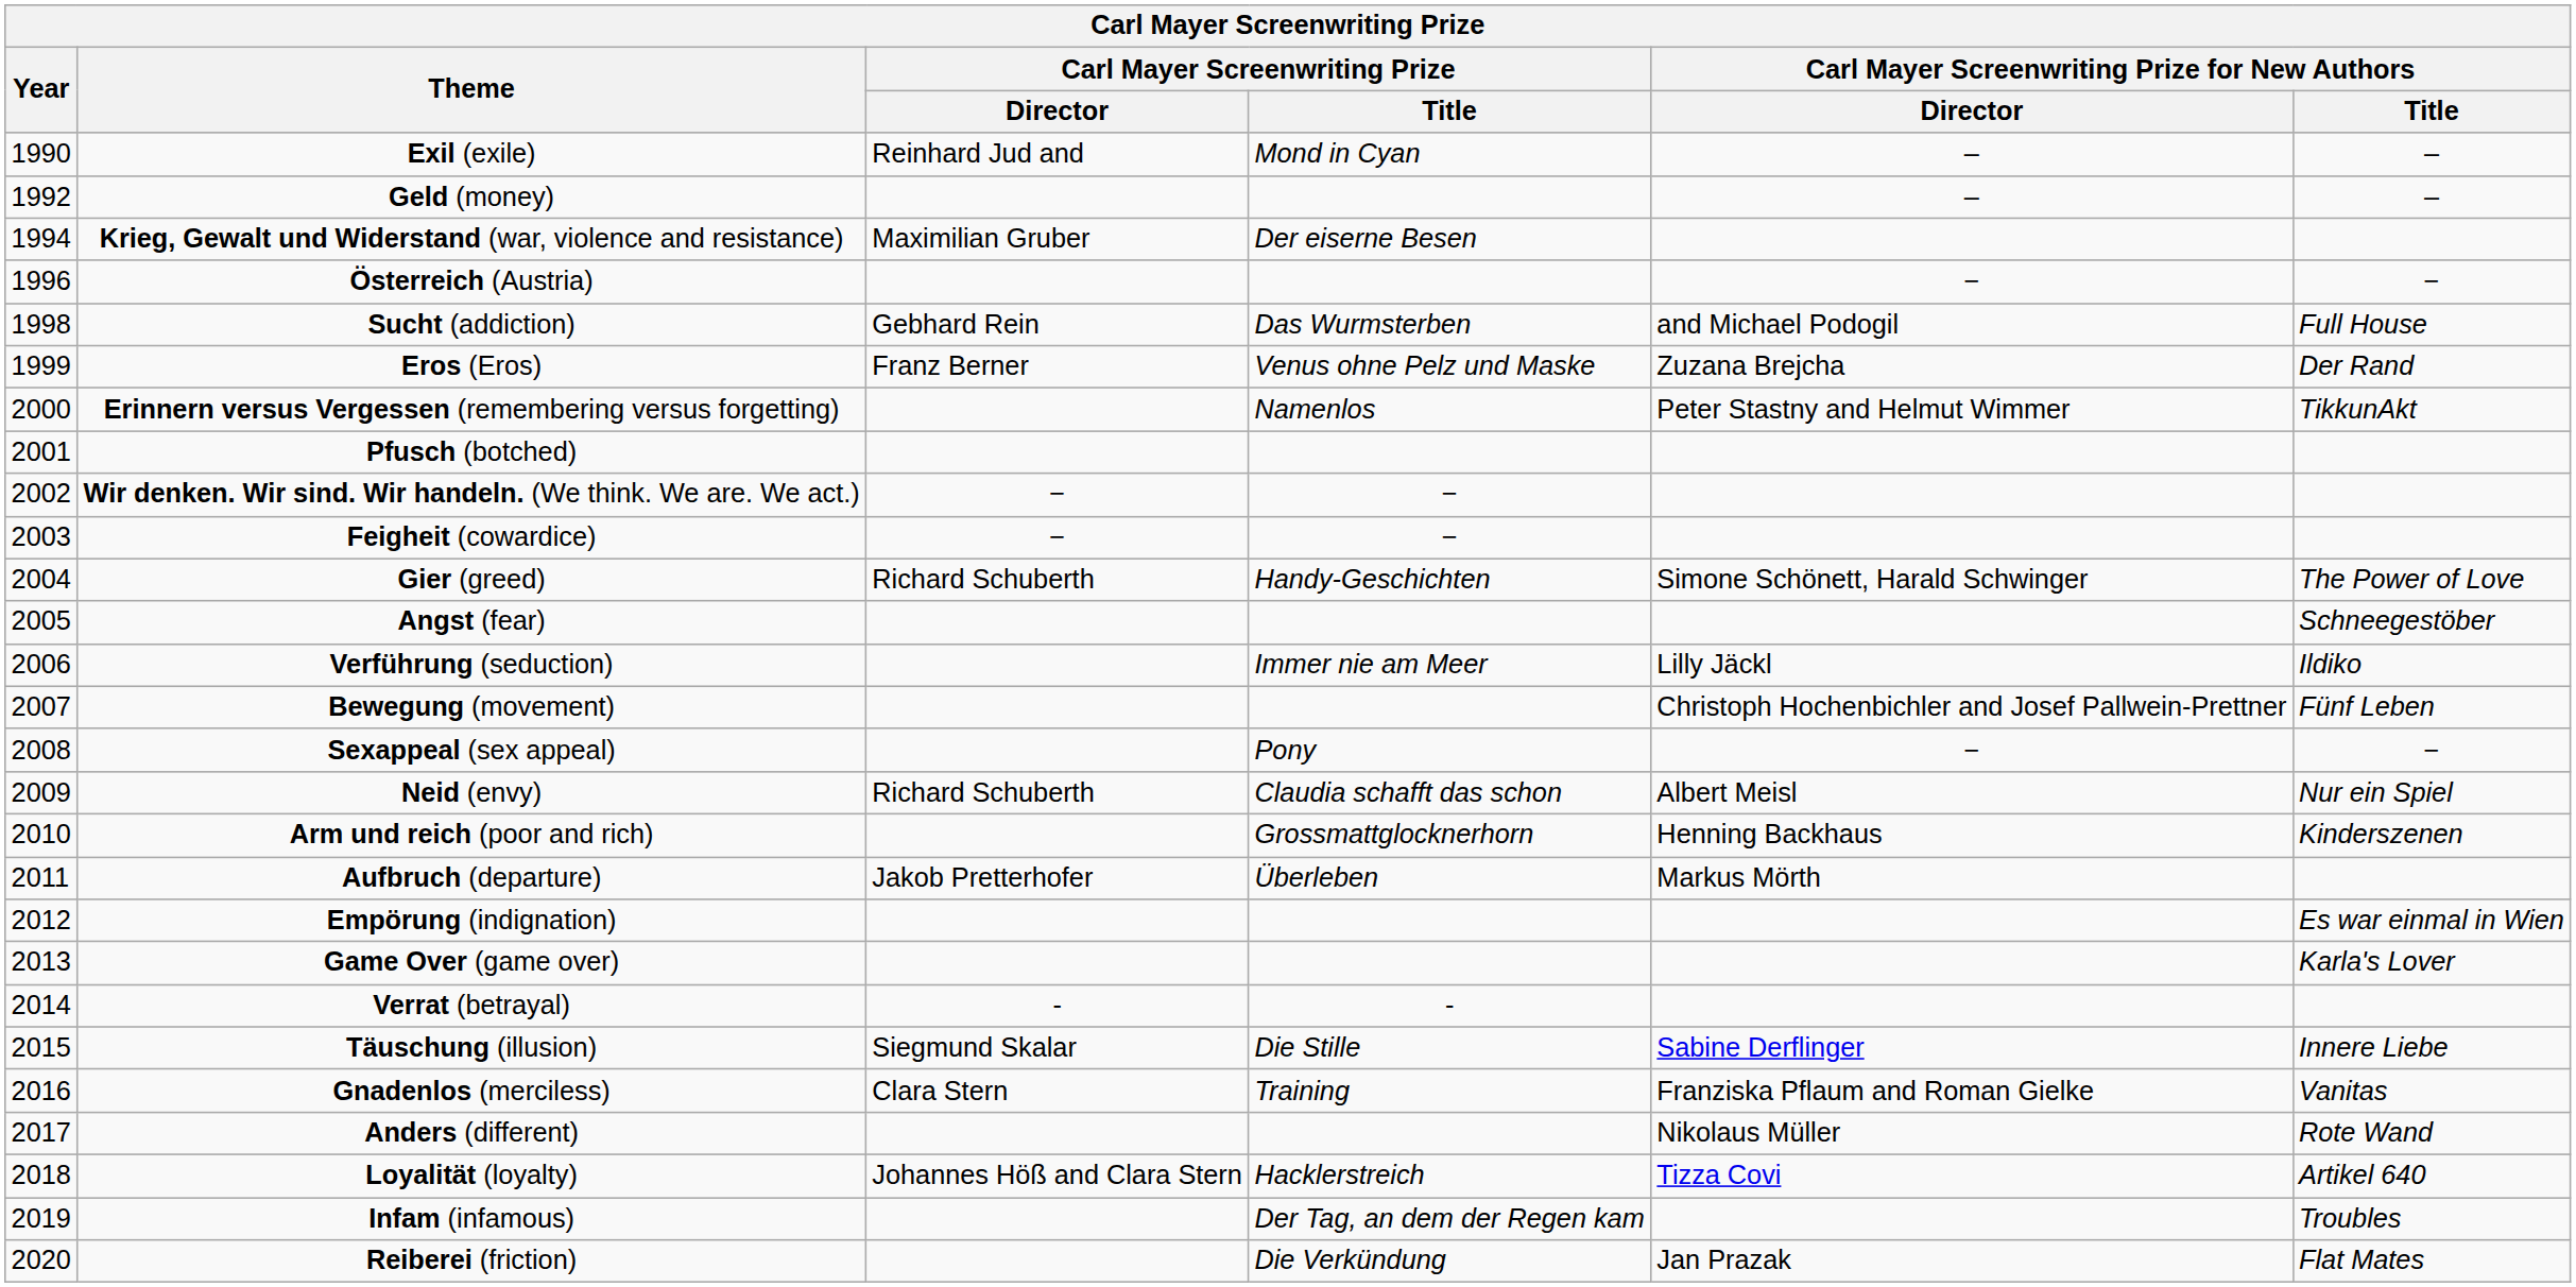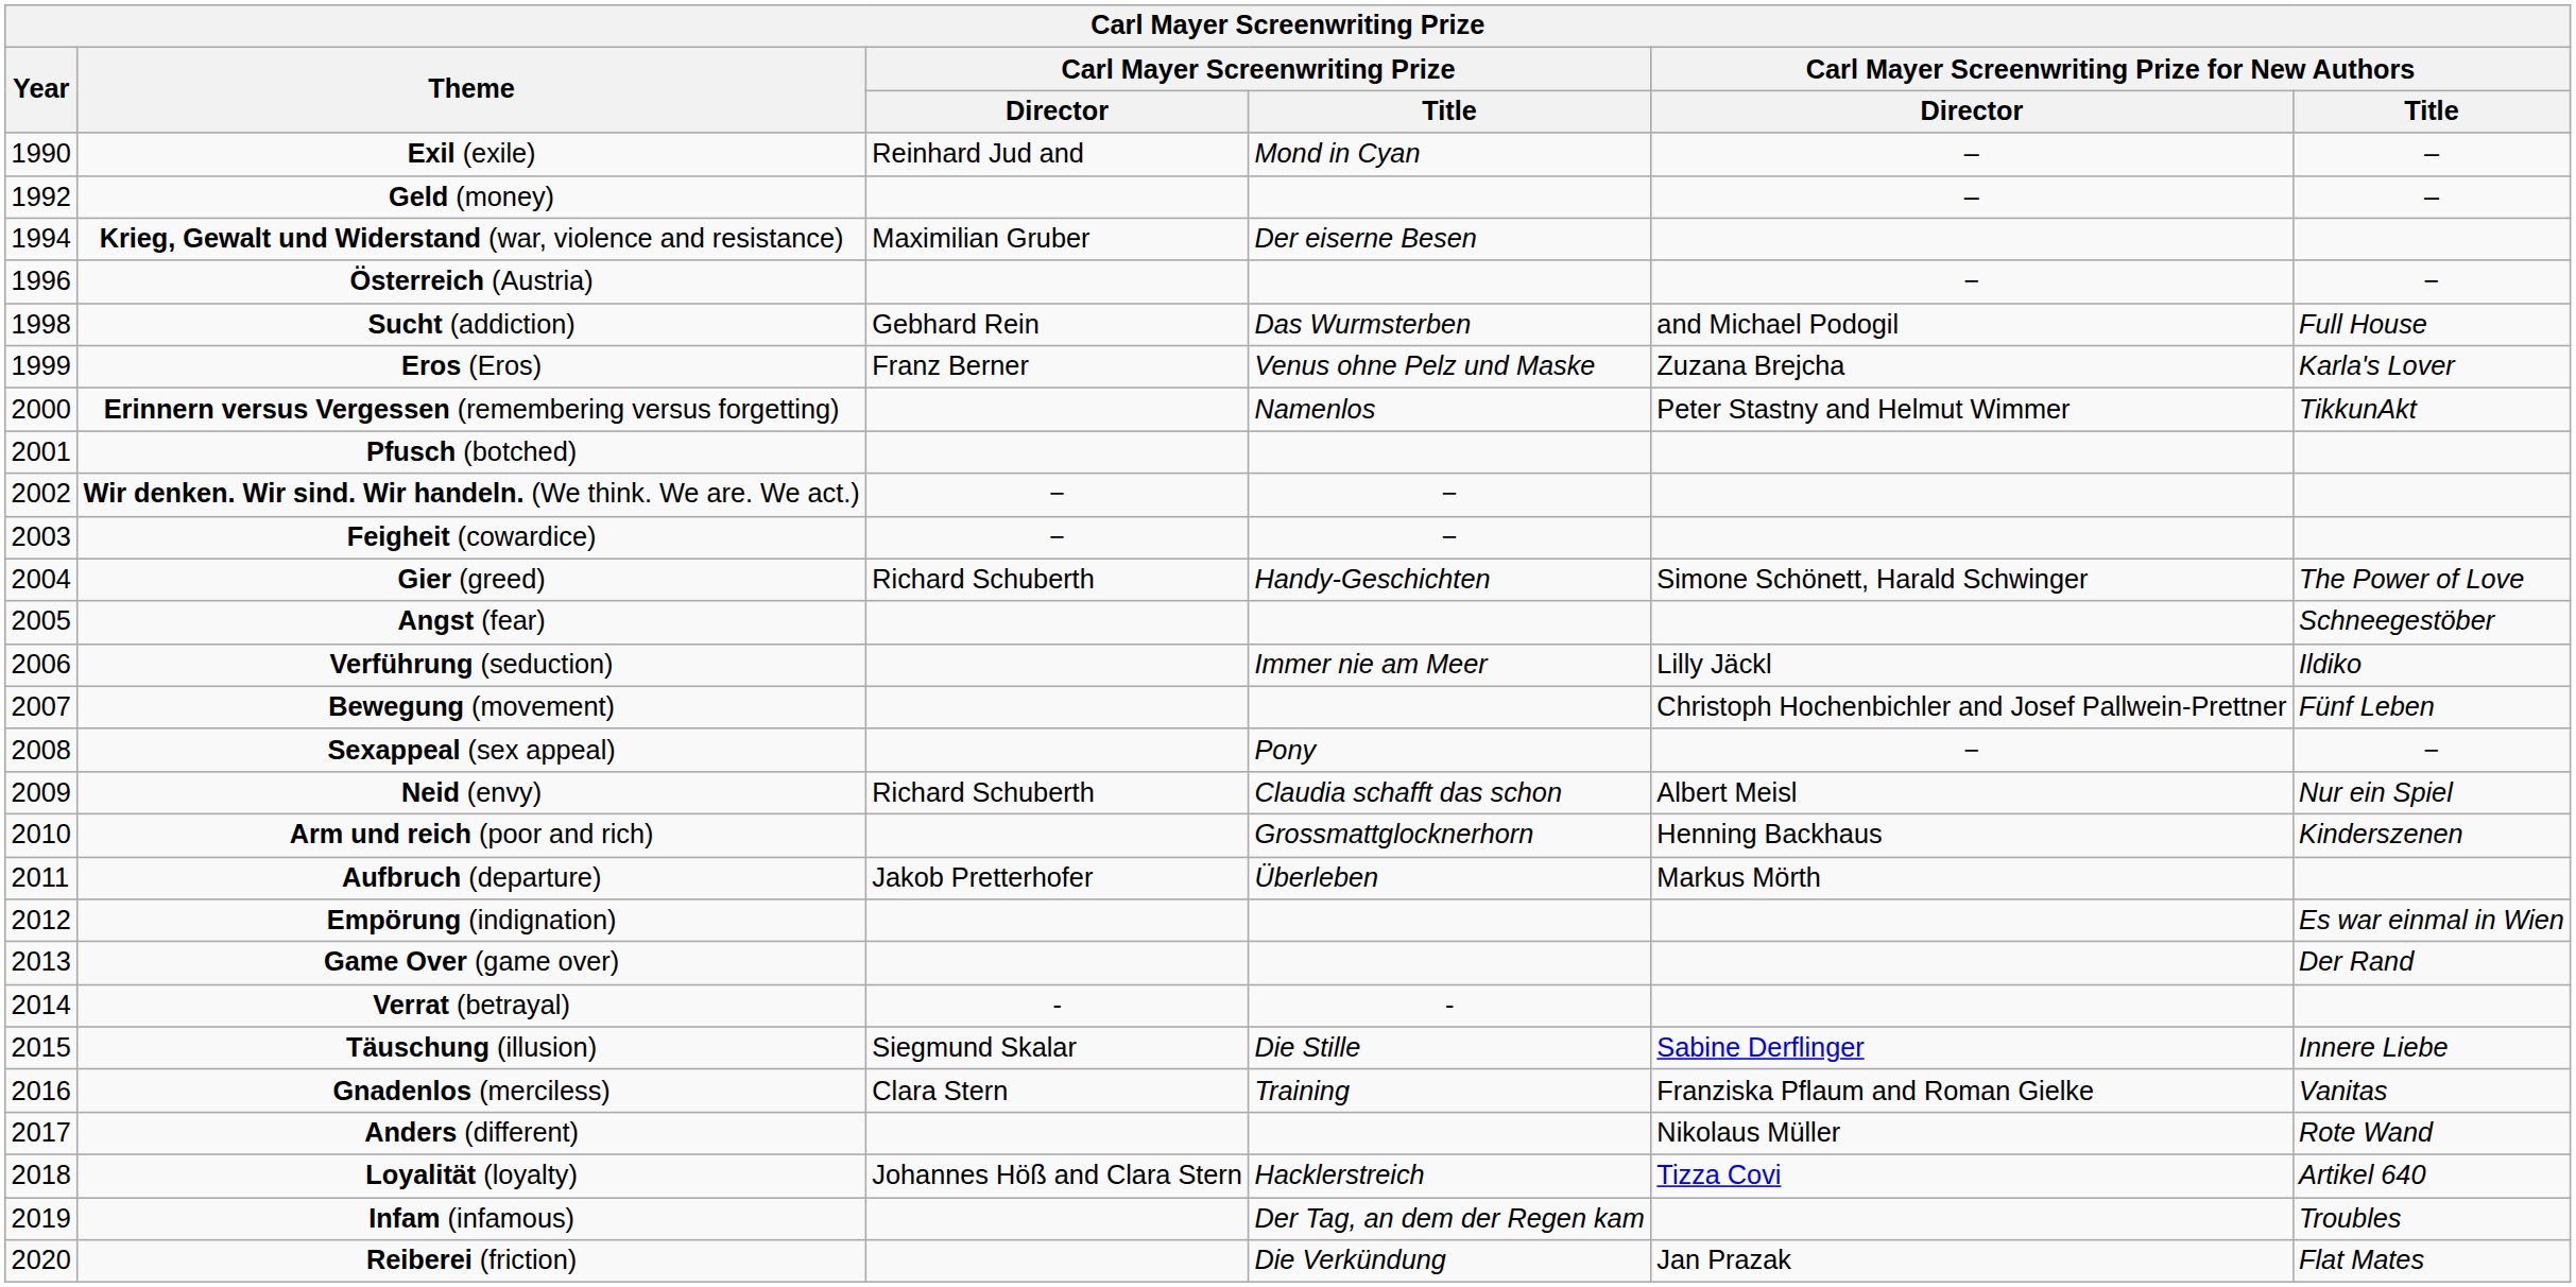Eros (Eros) | Carl Mayer Screenwriting Prize for New Authors / Title: Der Rand -> Karla's Lover
Game Over (game over) | Carl Mayer Screenwriting Prize for New Authors / Title: Karla's Lover -> Der Rand
